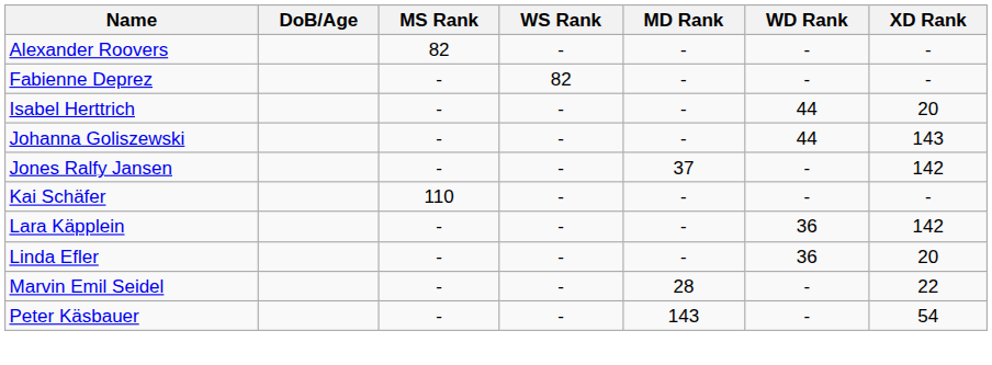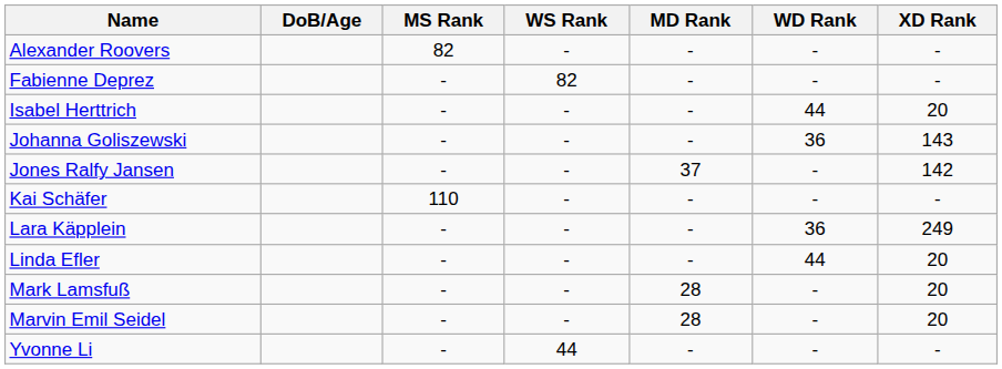Johanna Goliszewski | WD Rank: 44 -> 36
Lara Käpplein | XD Rank: 142 -> 249
Linda Efler | WD Rank: 36 -> 44
+ row: Mark Lamsfuß | - | - | 28 | - | 20
Marvin Emil Seidel | XD Rank: 22 -> 20
- row: Peter Käsbauer | - | - | 143 | - | 54
+ row: Yvonne Li | - | 44 | - | - | -
